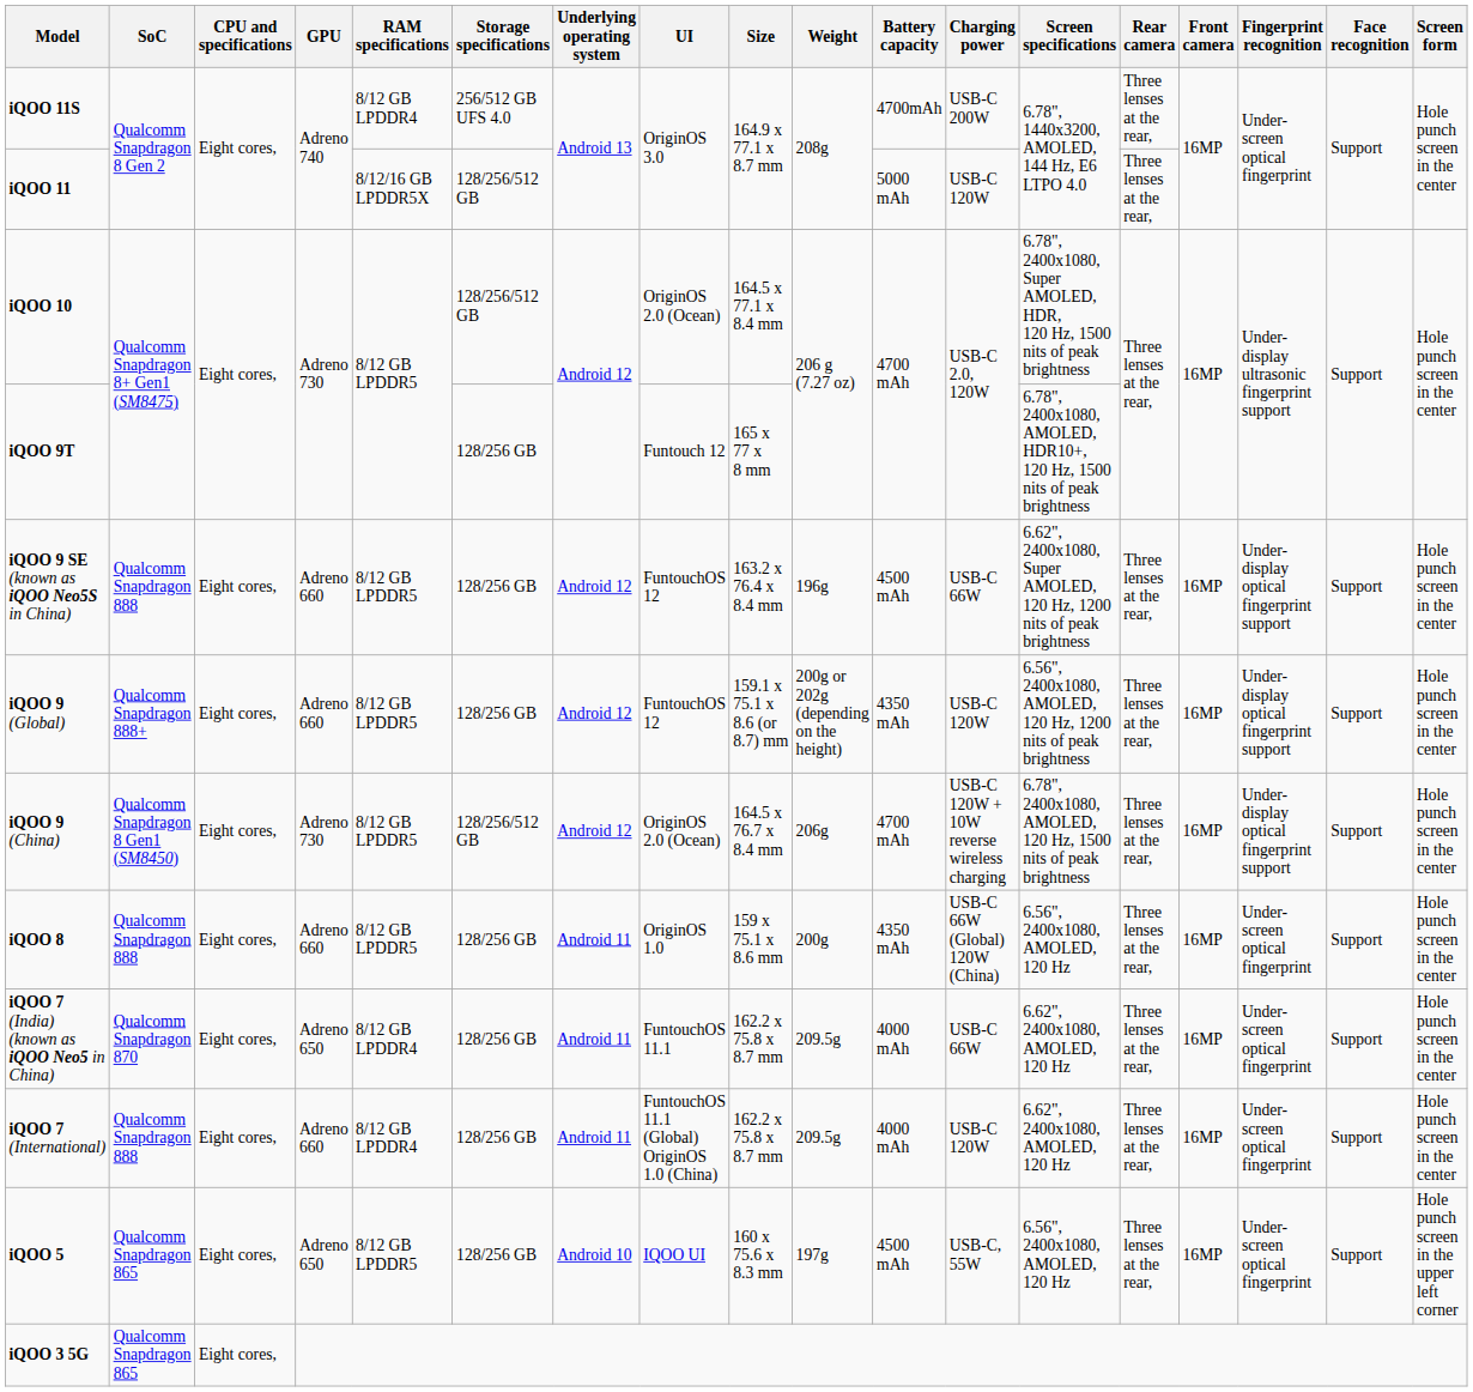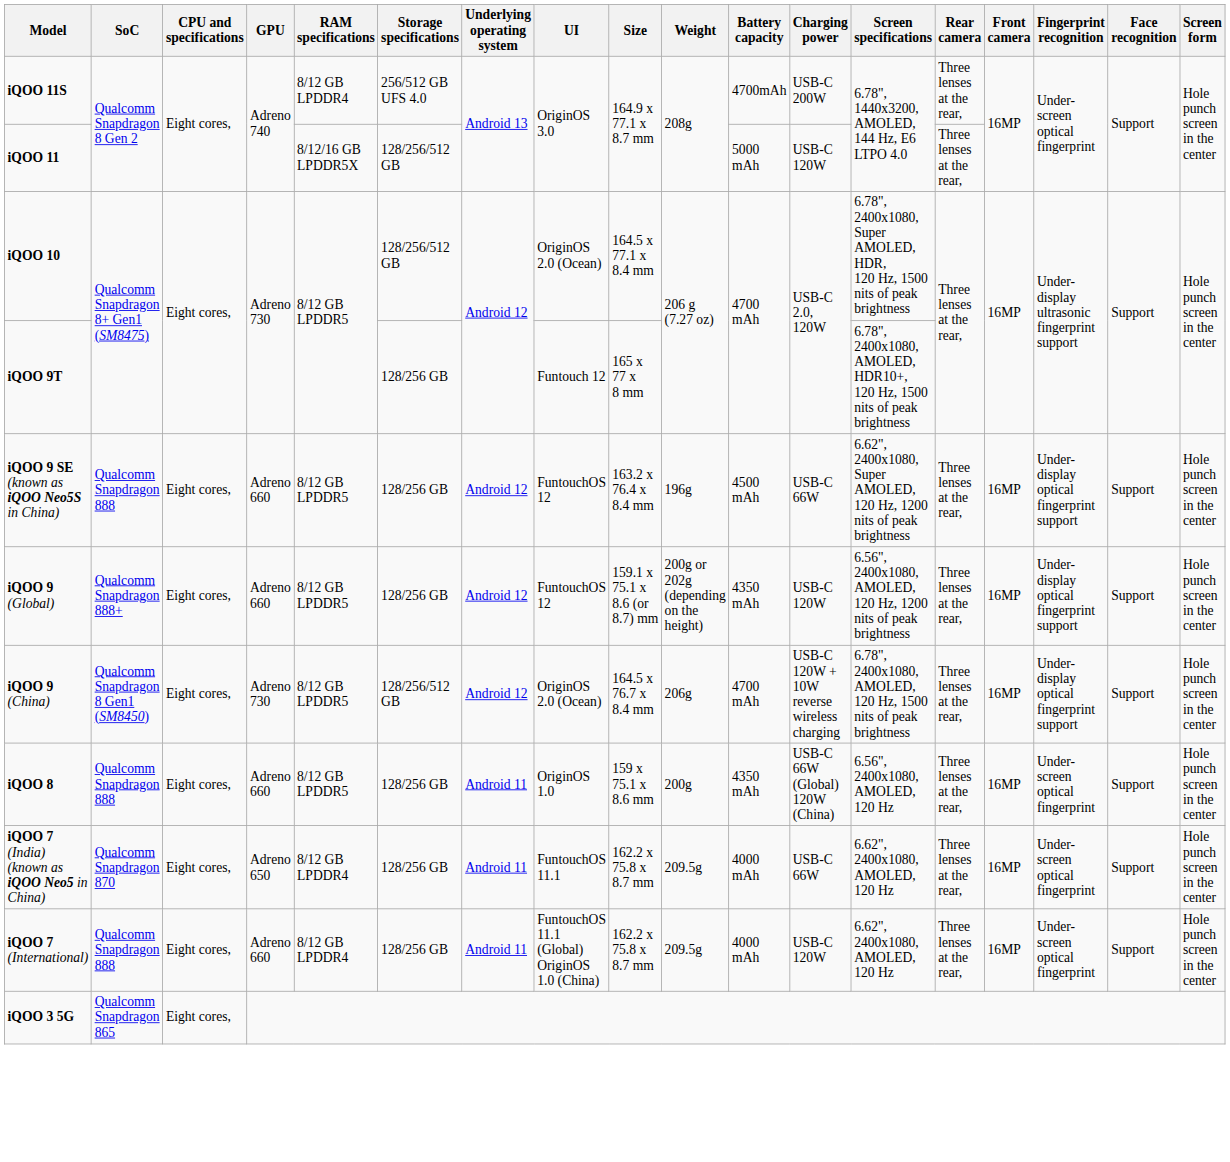- row: iQOO 5 | Qualcomm Snapdragon 865 | Eight cores, | Adreno 650 | 8/12 GB LPDDR5 | 128/256 GB | Android 10 | IQOO UI | 160 x 75.6 x 8.3 mm | 197g | 4500 mAh | USB-C, 55W | 6.56", 2400x1080, AMOLED, 120 Hz | Three lenses at the rear, | 16MP | Under-screen optical fingerprint | Support | Hole punch screen in the upper left corner
